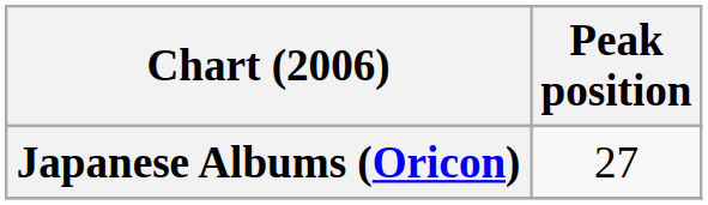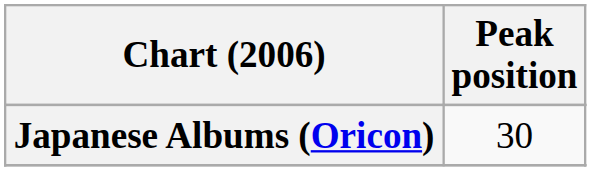Japanese Albums (Oricon) | Peak position: 27 -> 30
